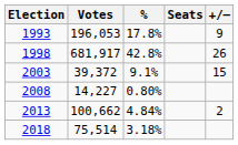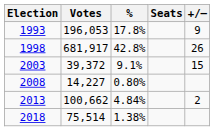2018 | %: 3.18% -> 1.38%
